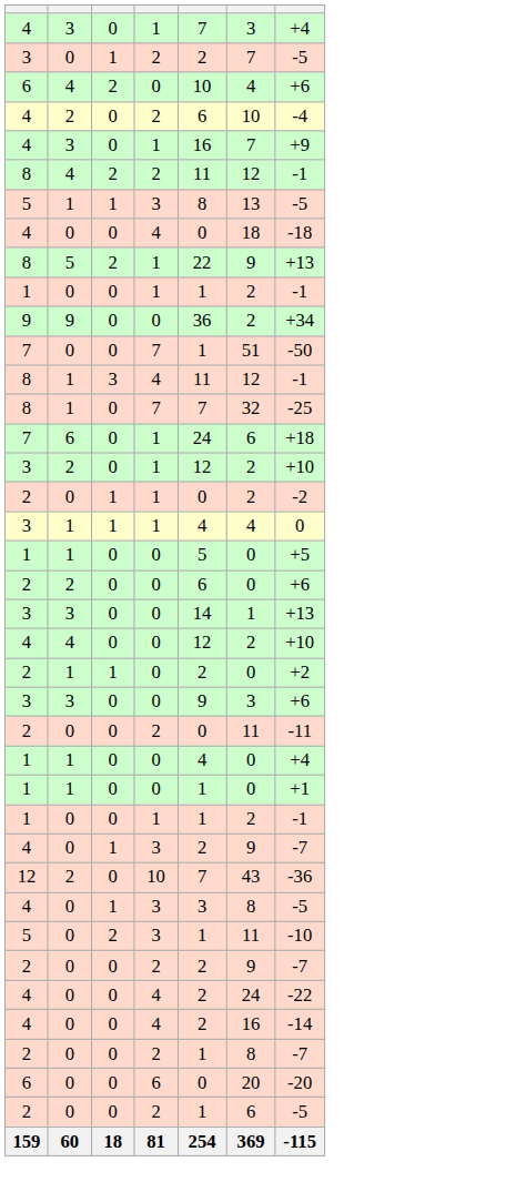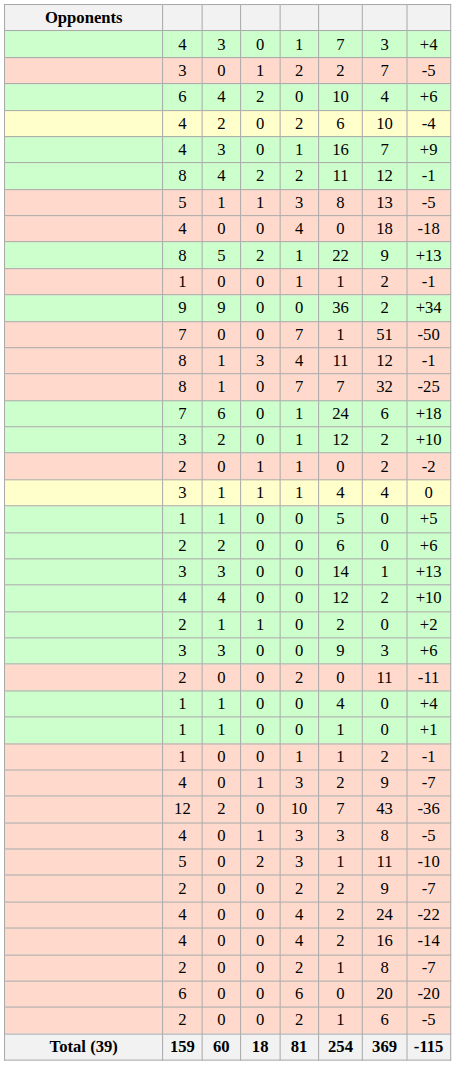+ column: Opponents | Total (39)
